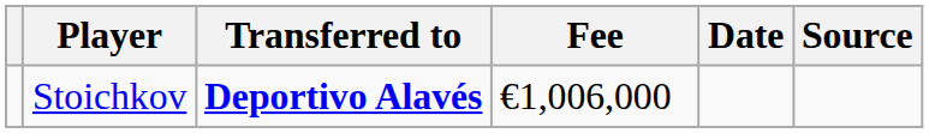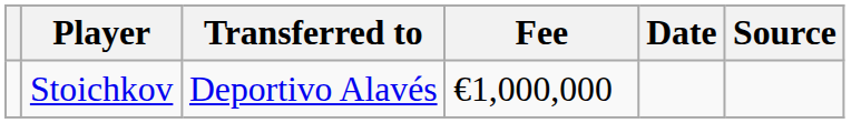Stoichkov | Transferred to: bold -> normal
Stoichkov | Fee: €1,006,000 -> €1,000,000
